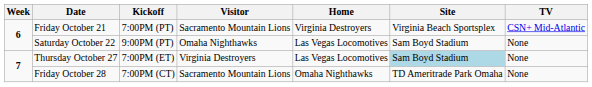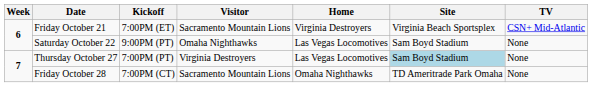Friday October 21 | Kickoff: 7:00PM (PT) -> 7:00PM (ET)
Thursday October 27 | Kickoff: 7:00PM (ET) -> 7:00PM (PT)
